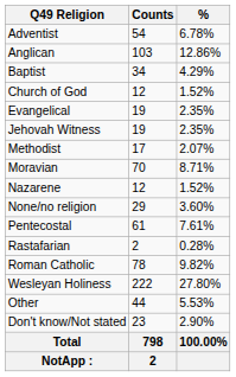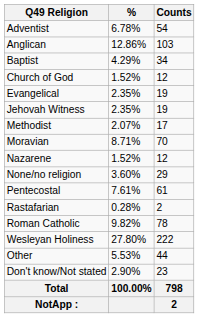columns swapped: Counts <-> %
